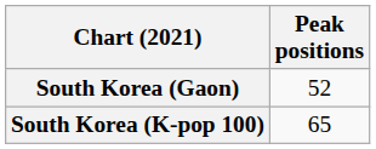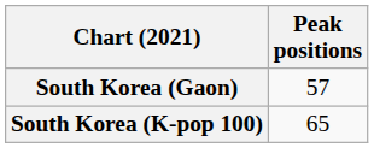South Korea (Gaon) | Peak positions: 52 -> 57
